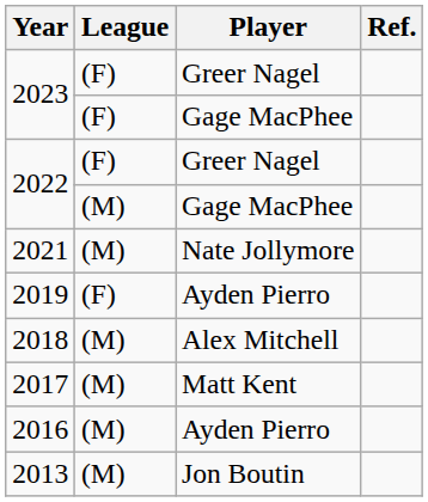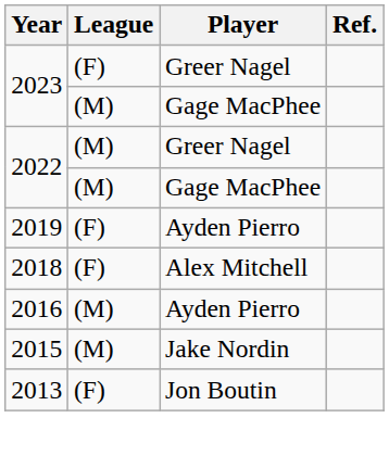2023 / Gage MacPhee | League: (F) -> (M)
2022 / Greer Nagel | League: (F) -> (M)
- row: 2021 | (M) | Nate Jollymore
2018 | League: (M) -> (F)
- row: 2017 | (M) | Matt Kent
+ row: 2015 | (M) | Jake Nordin
2013 | League: (M) -> (F)
